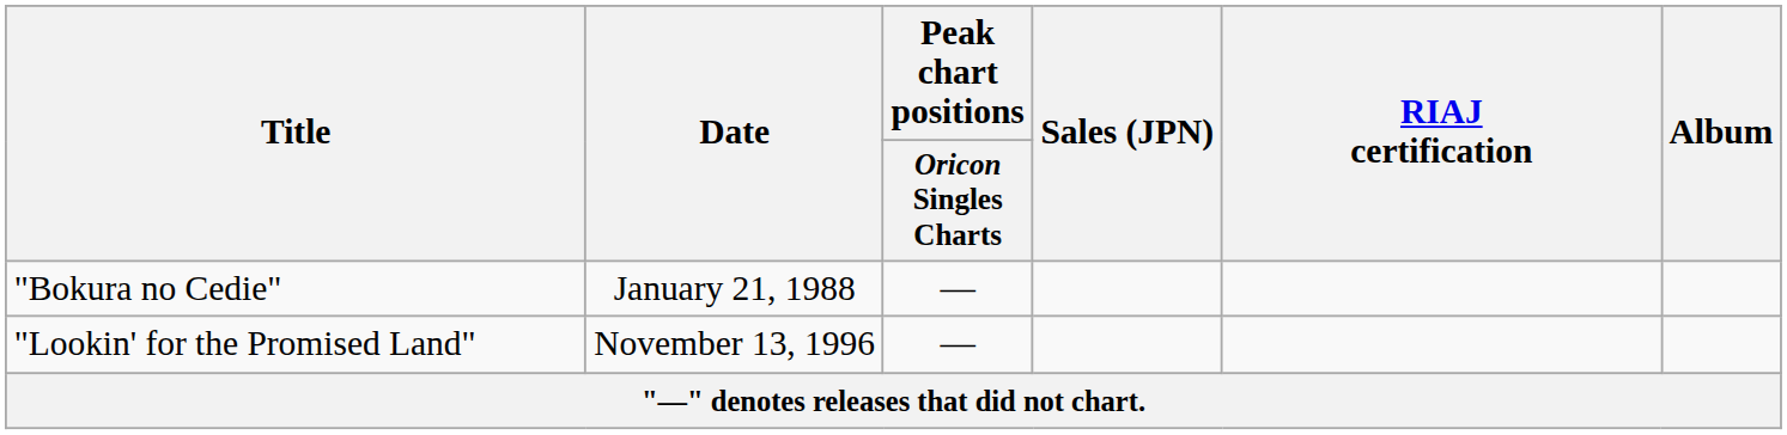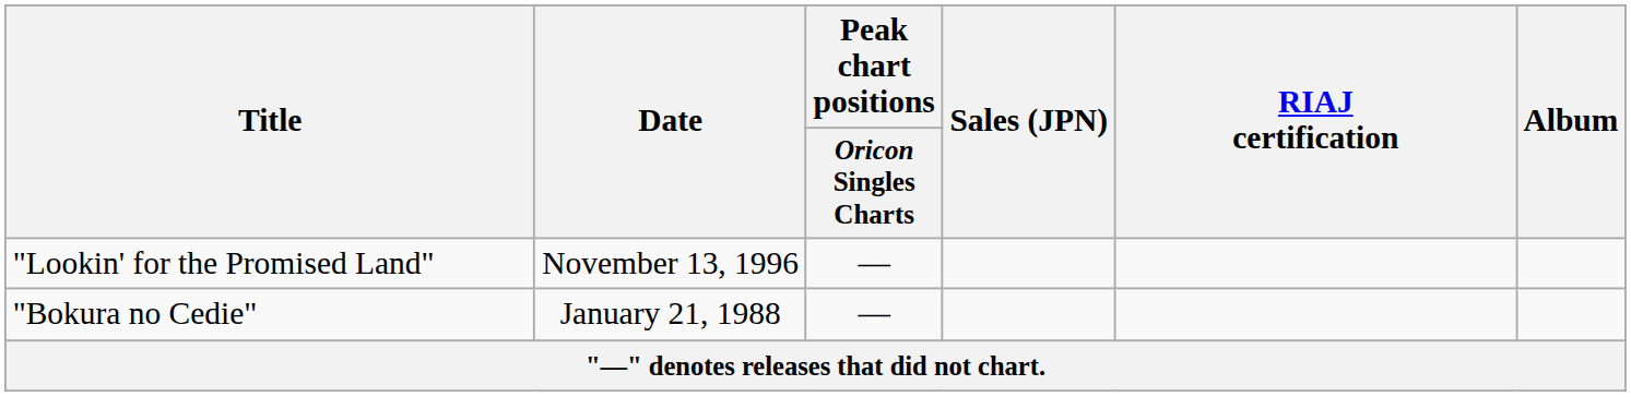rows swapped: "Bokura no Cedie" <-> "Lookin' for the Promised Land"
